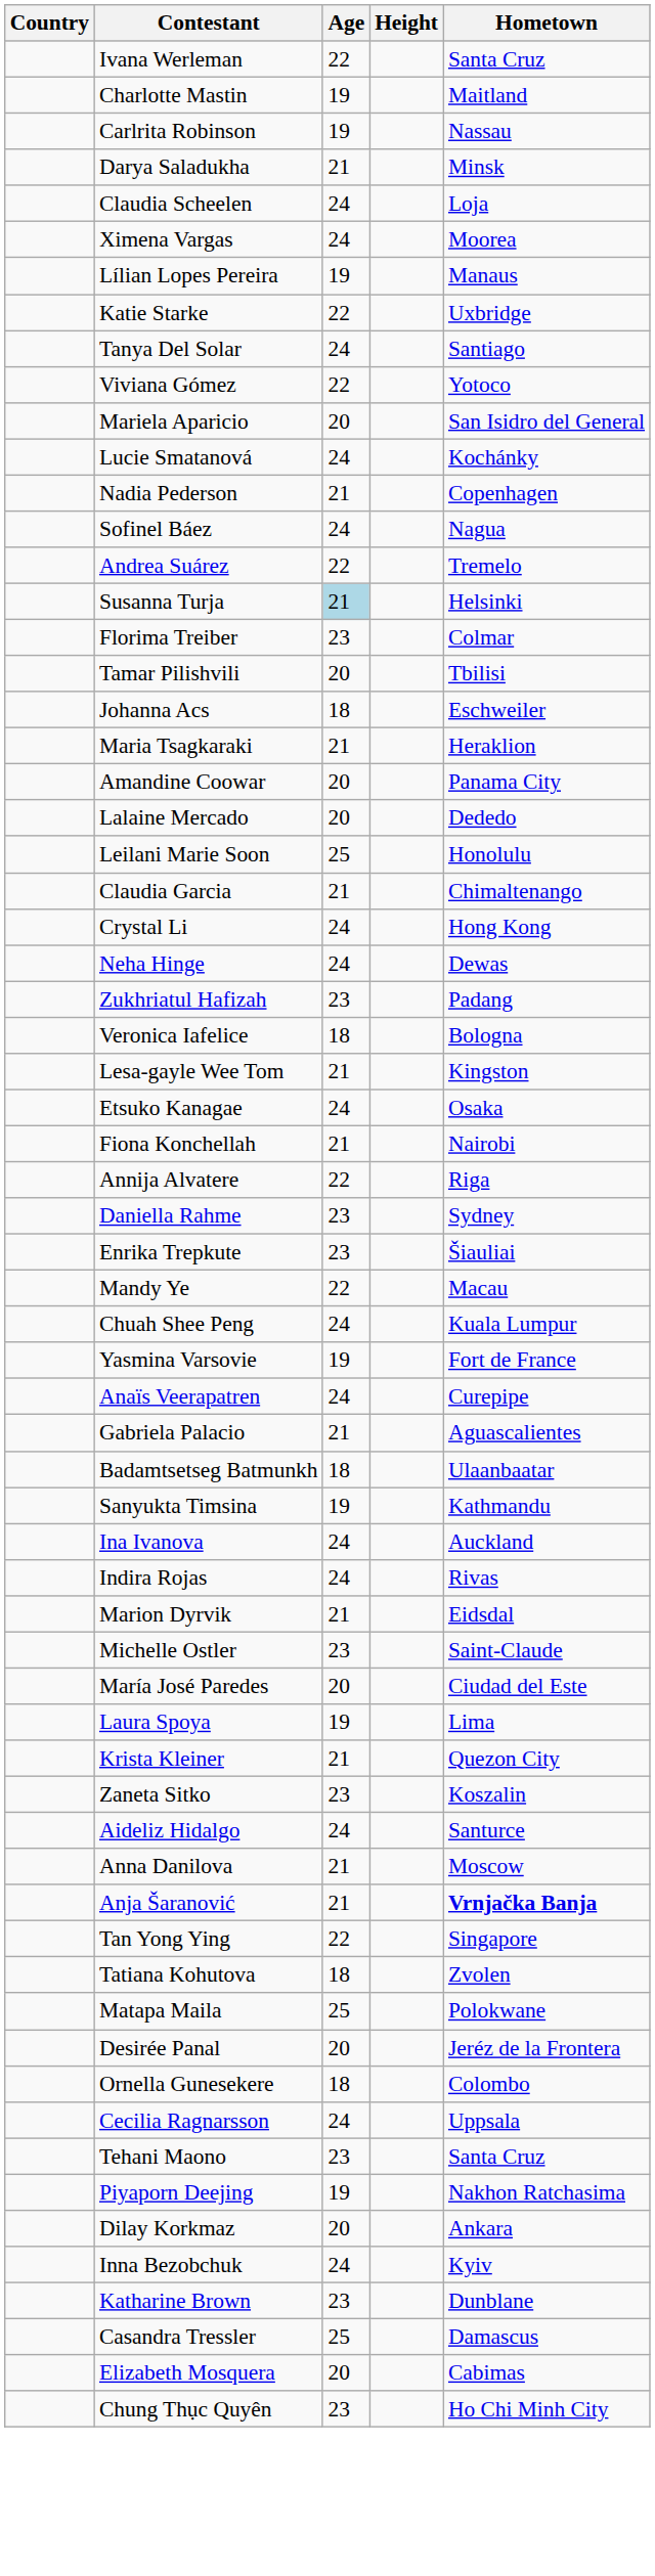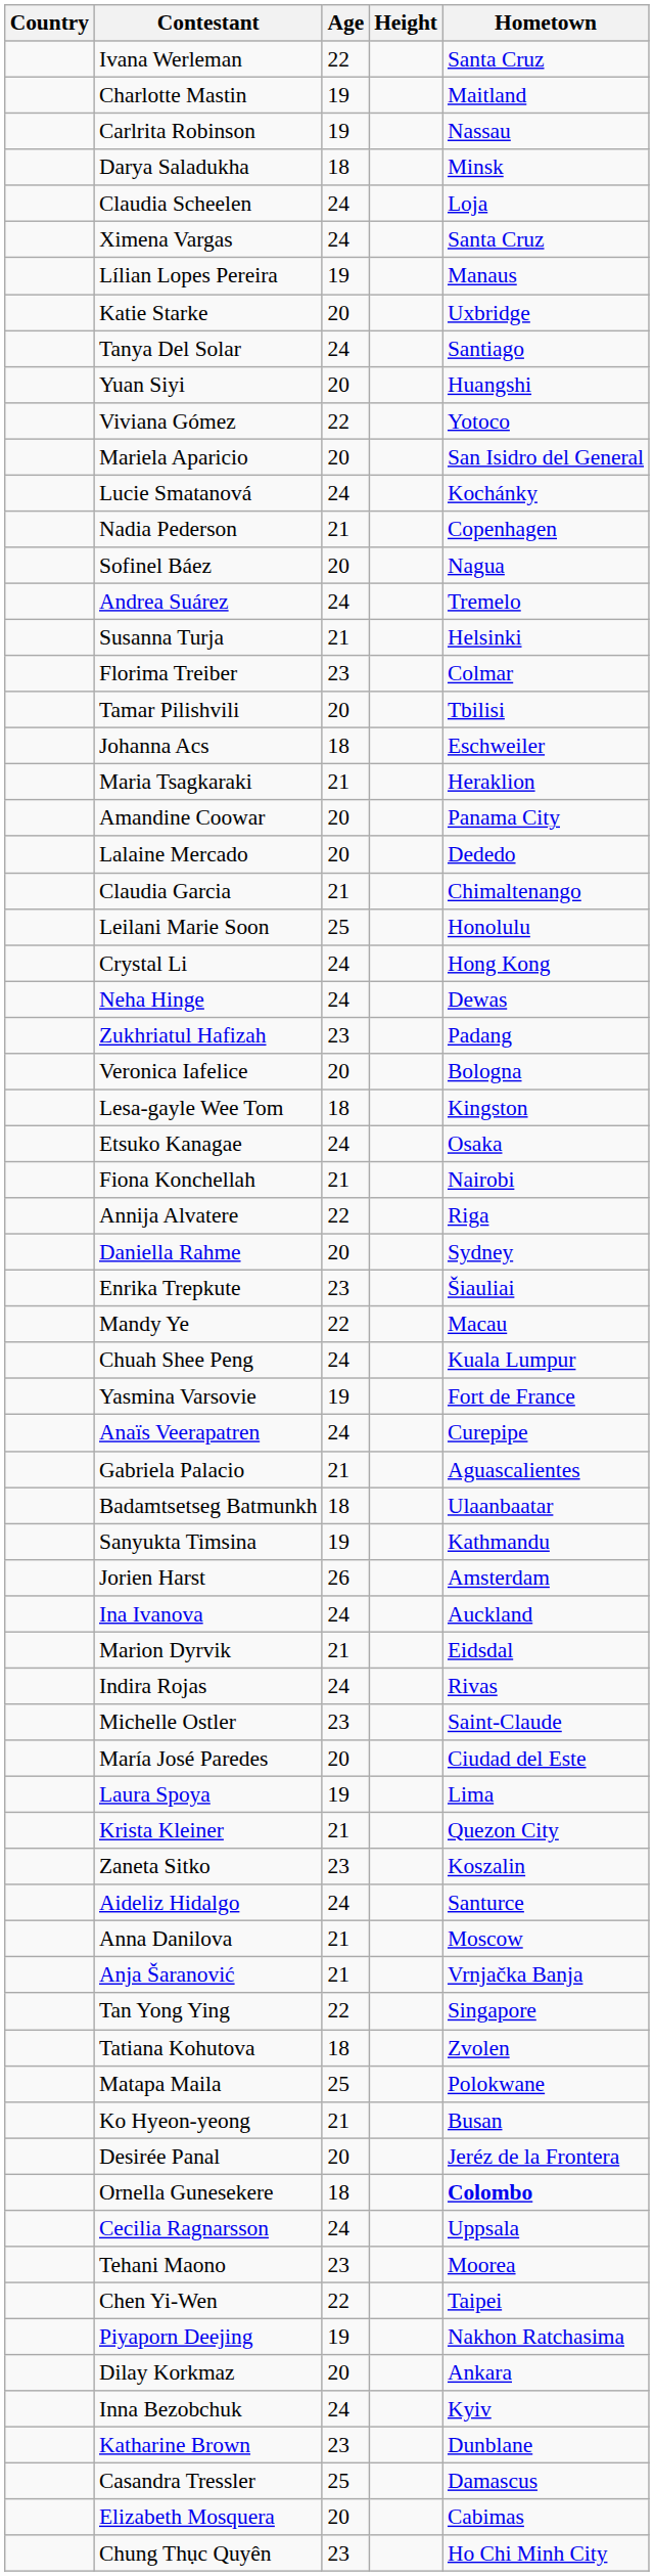Darya Saladukha | Age: 21 -> 18
Ximena Vargas | Hometown: Moorea -> Santa Cruz
Katie Starke | Age: 22 -> 20
+ row: Yuan Siyi | 20 | Huangshi
Sofinel Báez | Age: 24 -> 20
Andrea Suárez | Age: 22 -> 24
Susanna Turja | Age: lightblue background -> no background
rows swapped: Claudia Garcia <-> Leilani Marie Soon
Veronica Iafelice | Age: 18 -> 20
Lesa-gayle Wee Tom | Age: 21 -> 18
Daniella Rahme | Age: 23 -> 20
+ row: Jorien Harst | 26 | Amsterdam
rows swapped: Indira Rojas <-> Marion Dyrvik
Anja Šaranović | Hometown: bold -> normal
+ row: Ko Hyeon-yeong | 21 | Busan
Ornella Gunesekere | Hometown: normal -> bold
Tehani Maono | Hometown: Santa Cruz -> Moorea
+ row: Chen Yi-Wen | 22 | Taipei
